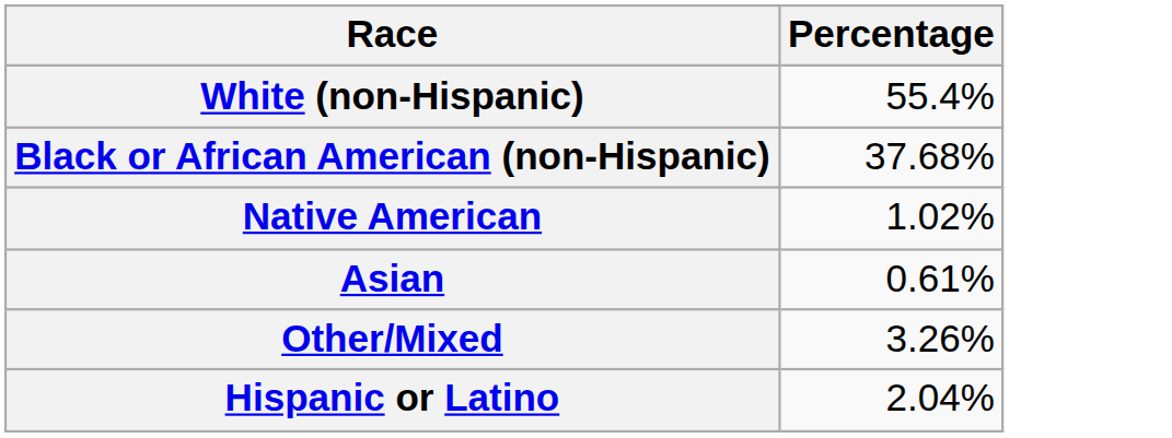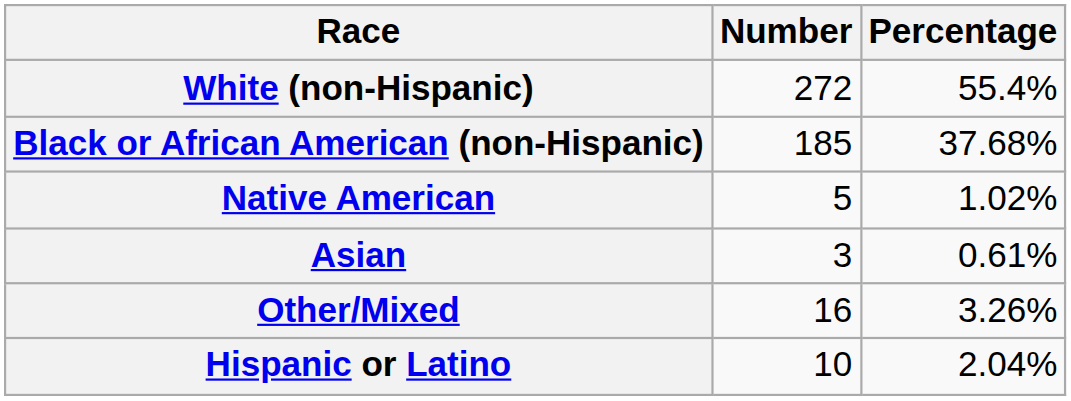+ column: Number | 272 | 185 | 5 | 3 | 16 | 10
